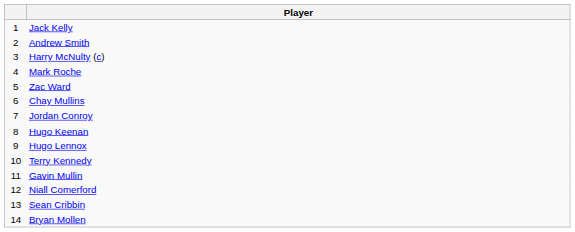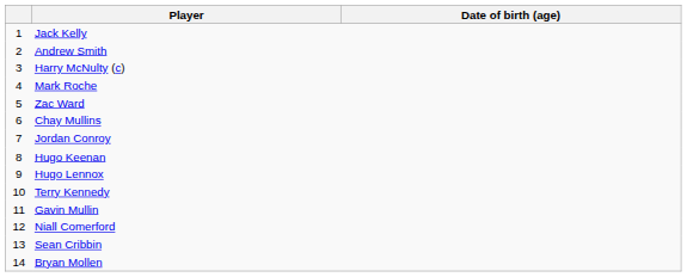+ column: Date of birth (age)
